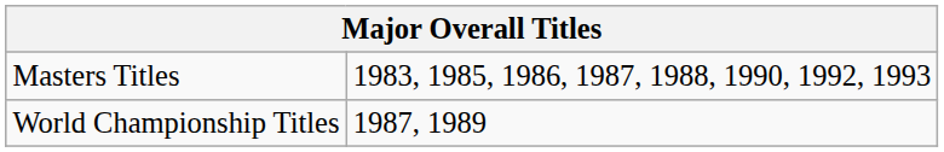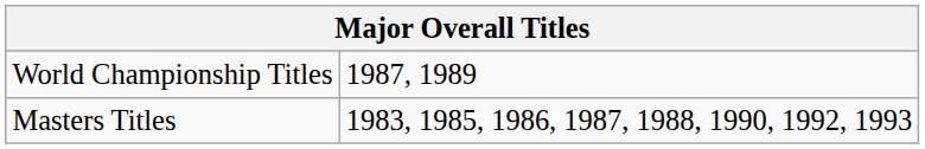rows swapped: World Championship Titles <-> Masters Titles
